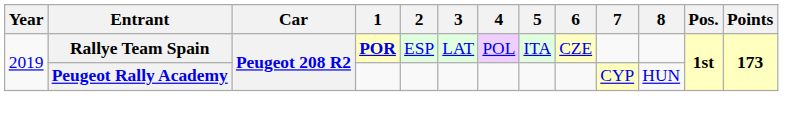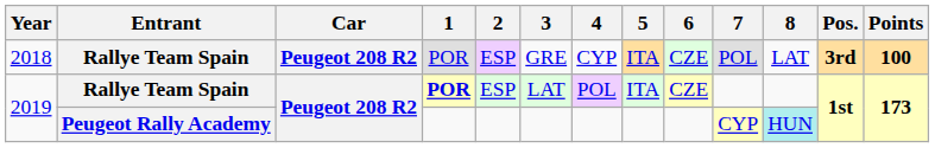+ row: 2018 | Rallye Team Spain | Peugeot 208 R2 | POR | ESP | GRE | CYP | ITA | CZE | POL | LAT | 3rd | 100
2019 / Peugeot Rally Academy | 8: no background -> paleturquoise background
